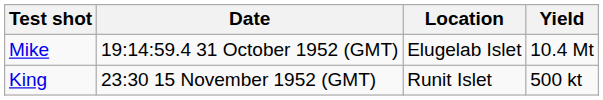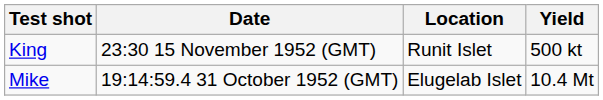rows swapped: Mike <-> King
